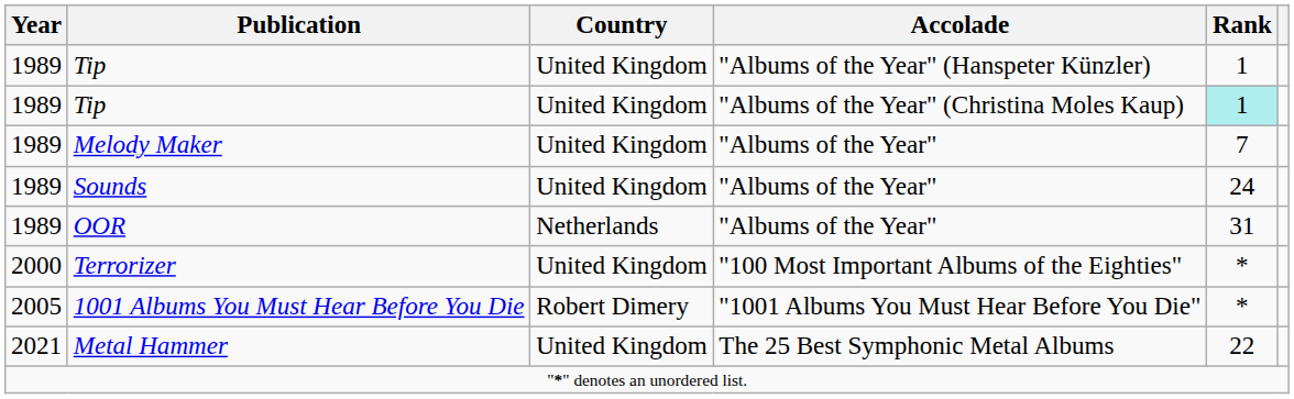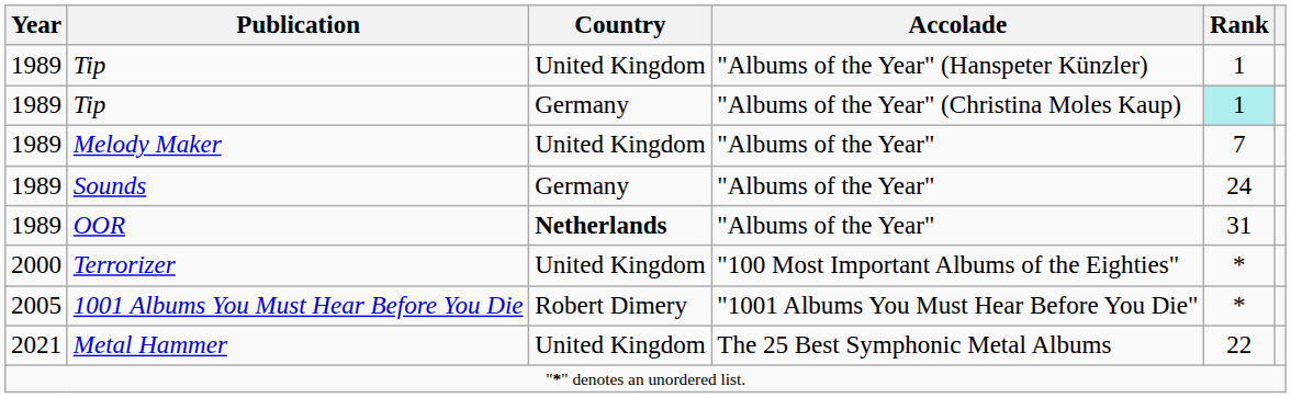Tip / "Albums of the Year" (Christina Moles Kaup) | Country: United Kingdom -> Germany
Sounds | Country: United Kingdom -> Germany
OOR | Country: normal -> bold
